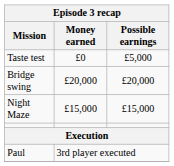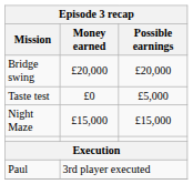rows swapped: Bridge swing <-> Taste test
